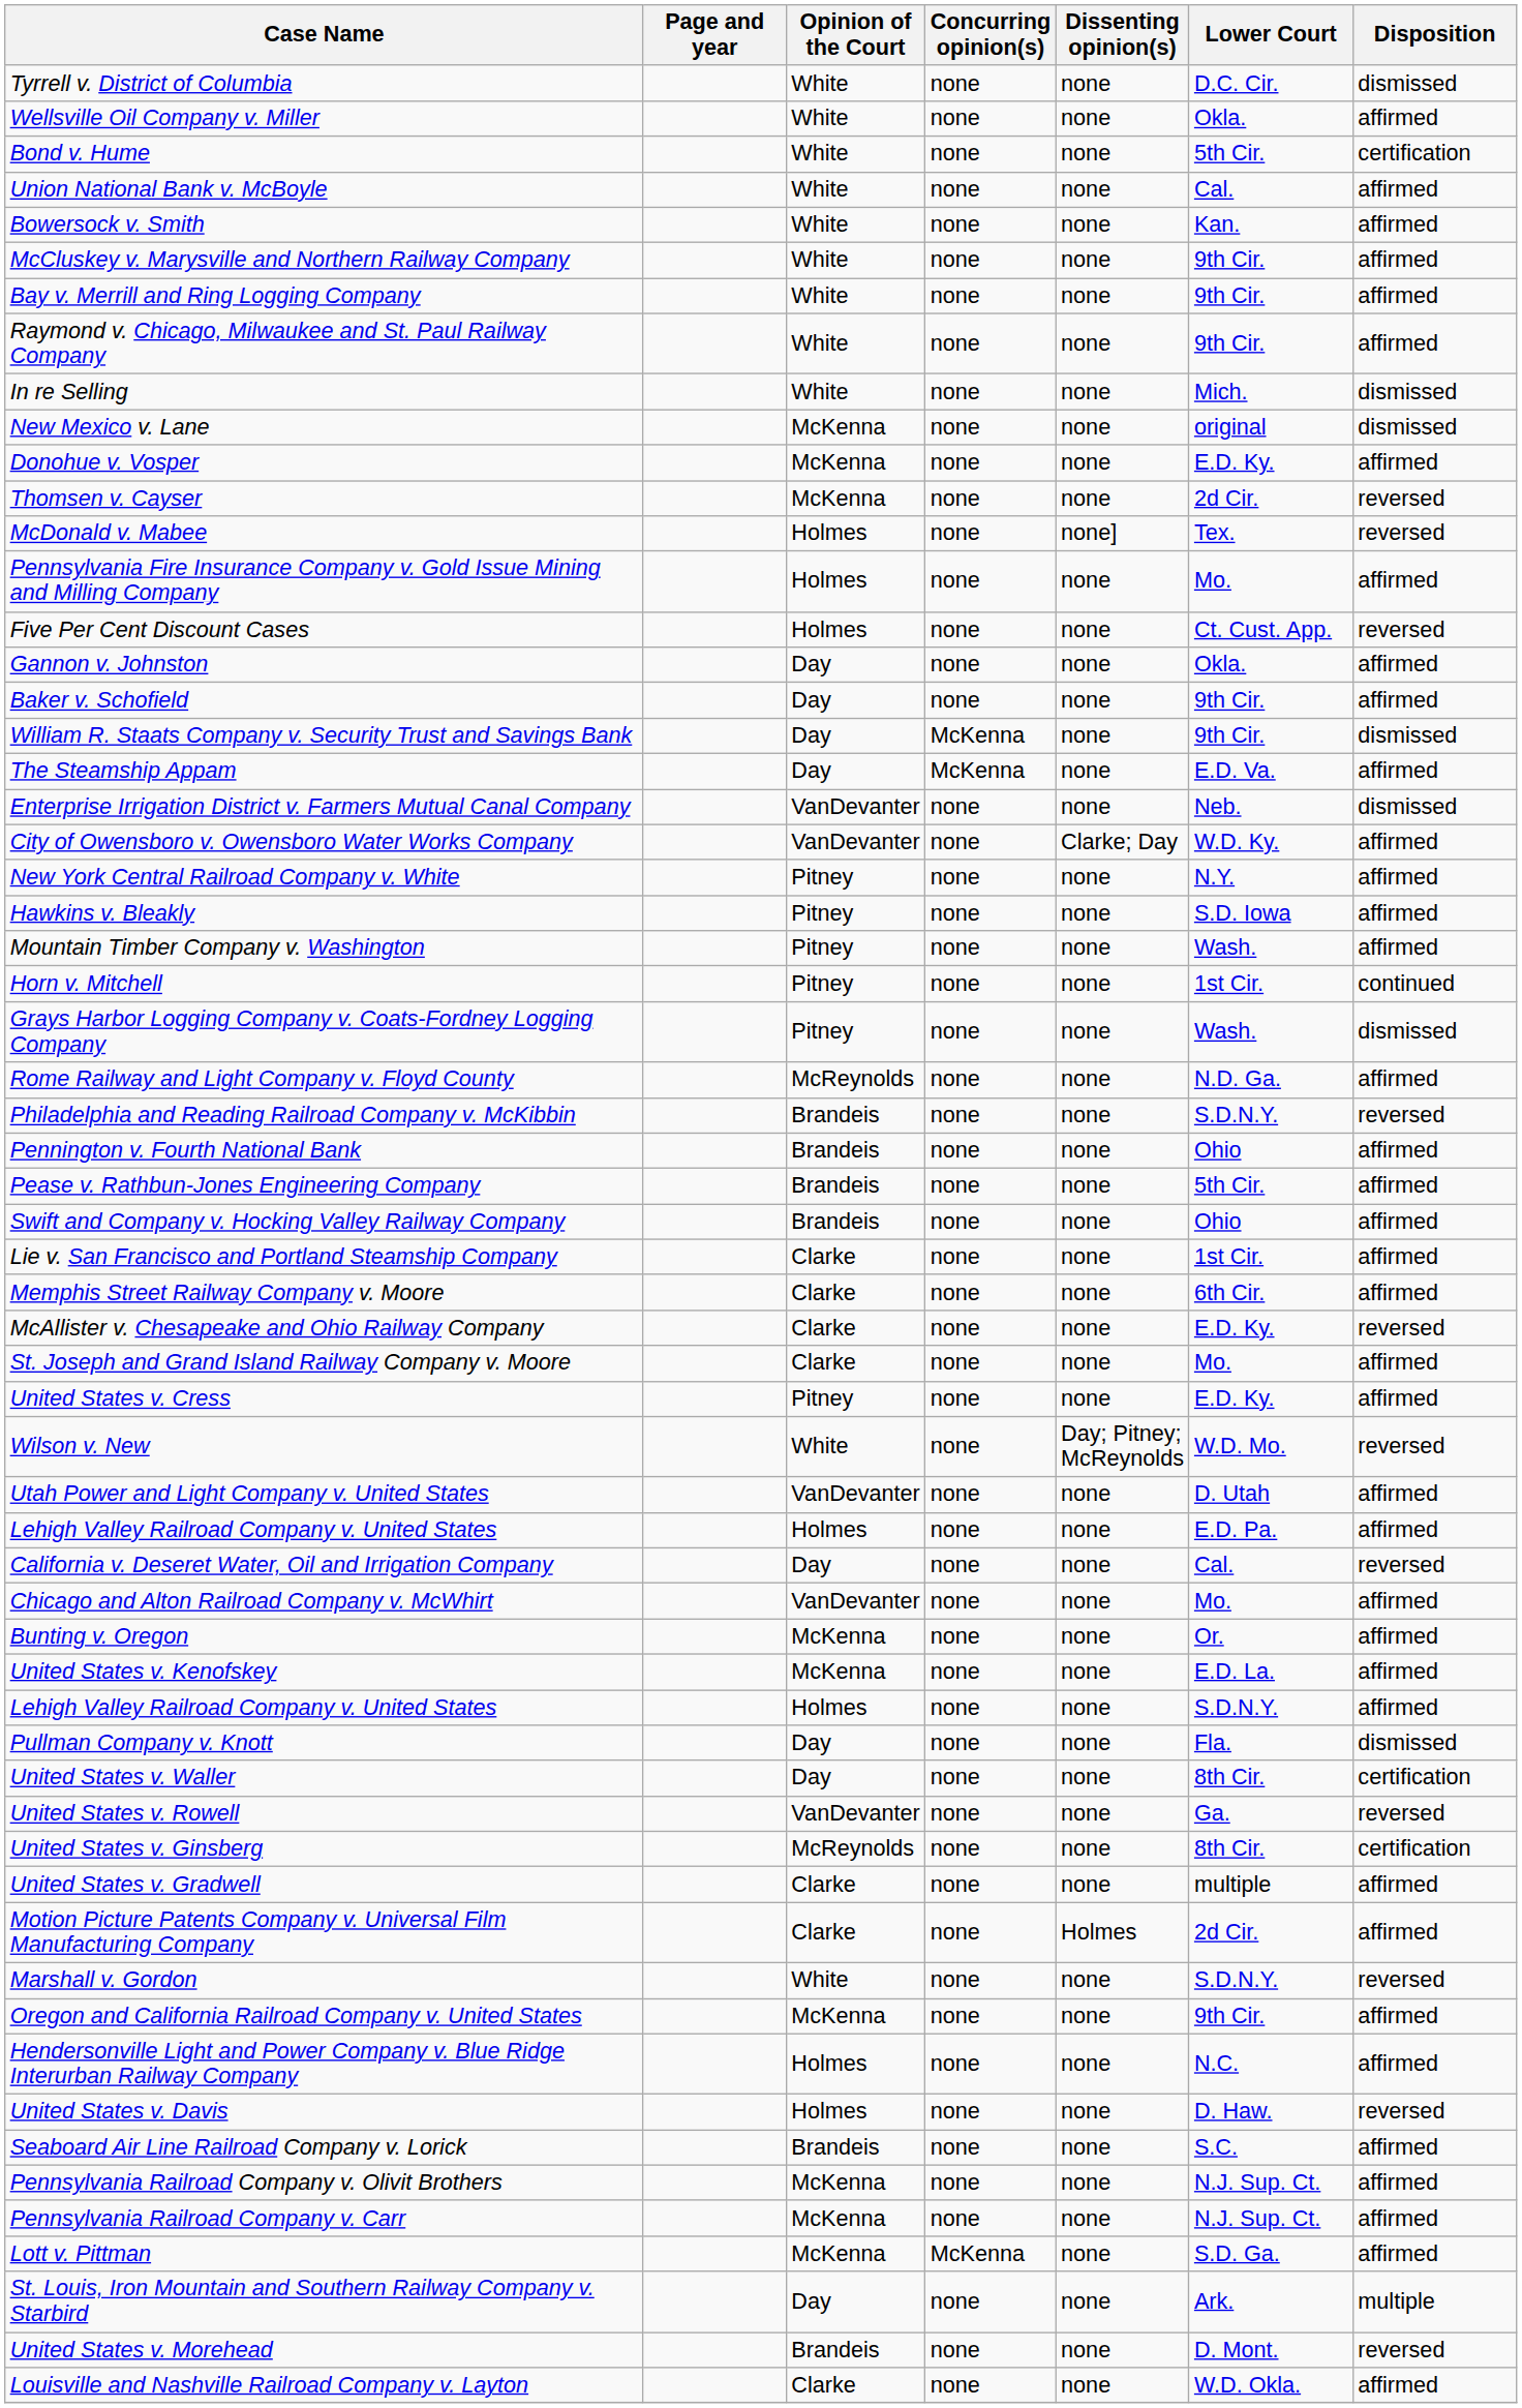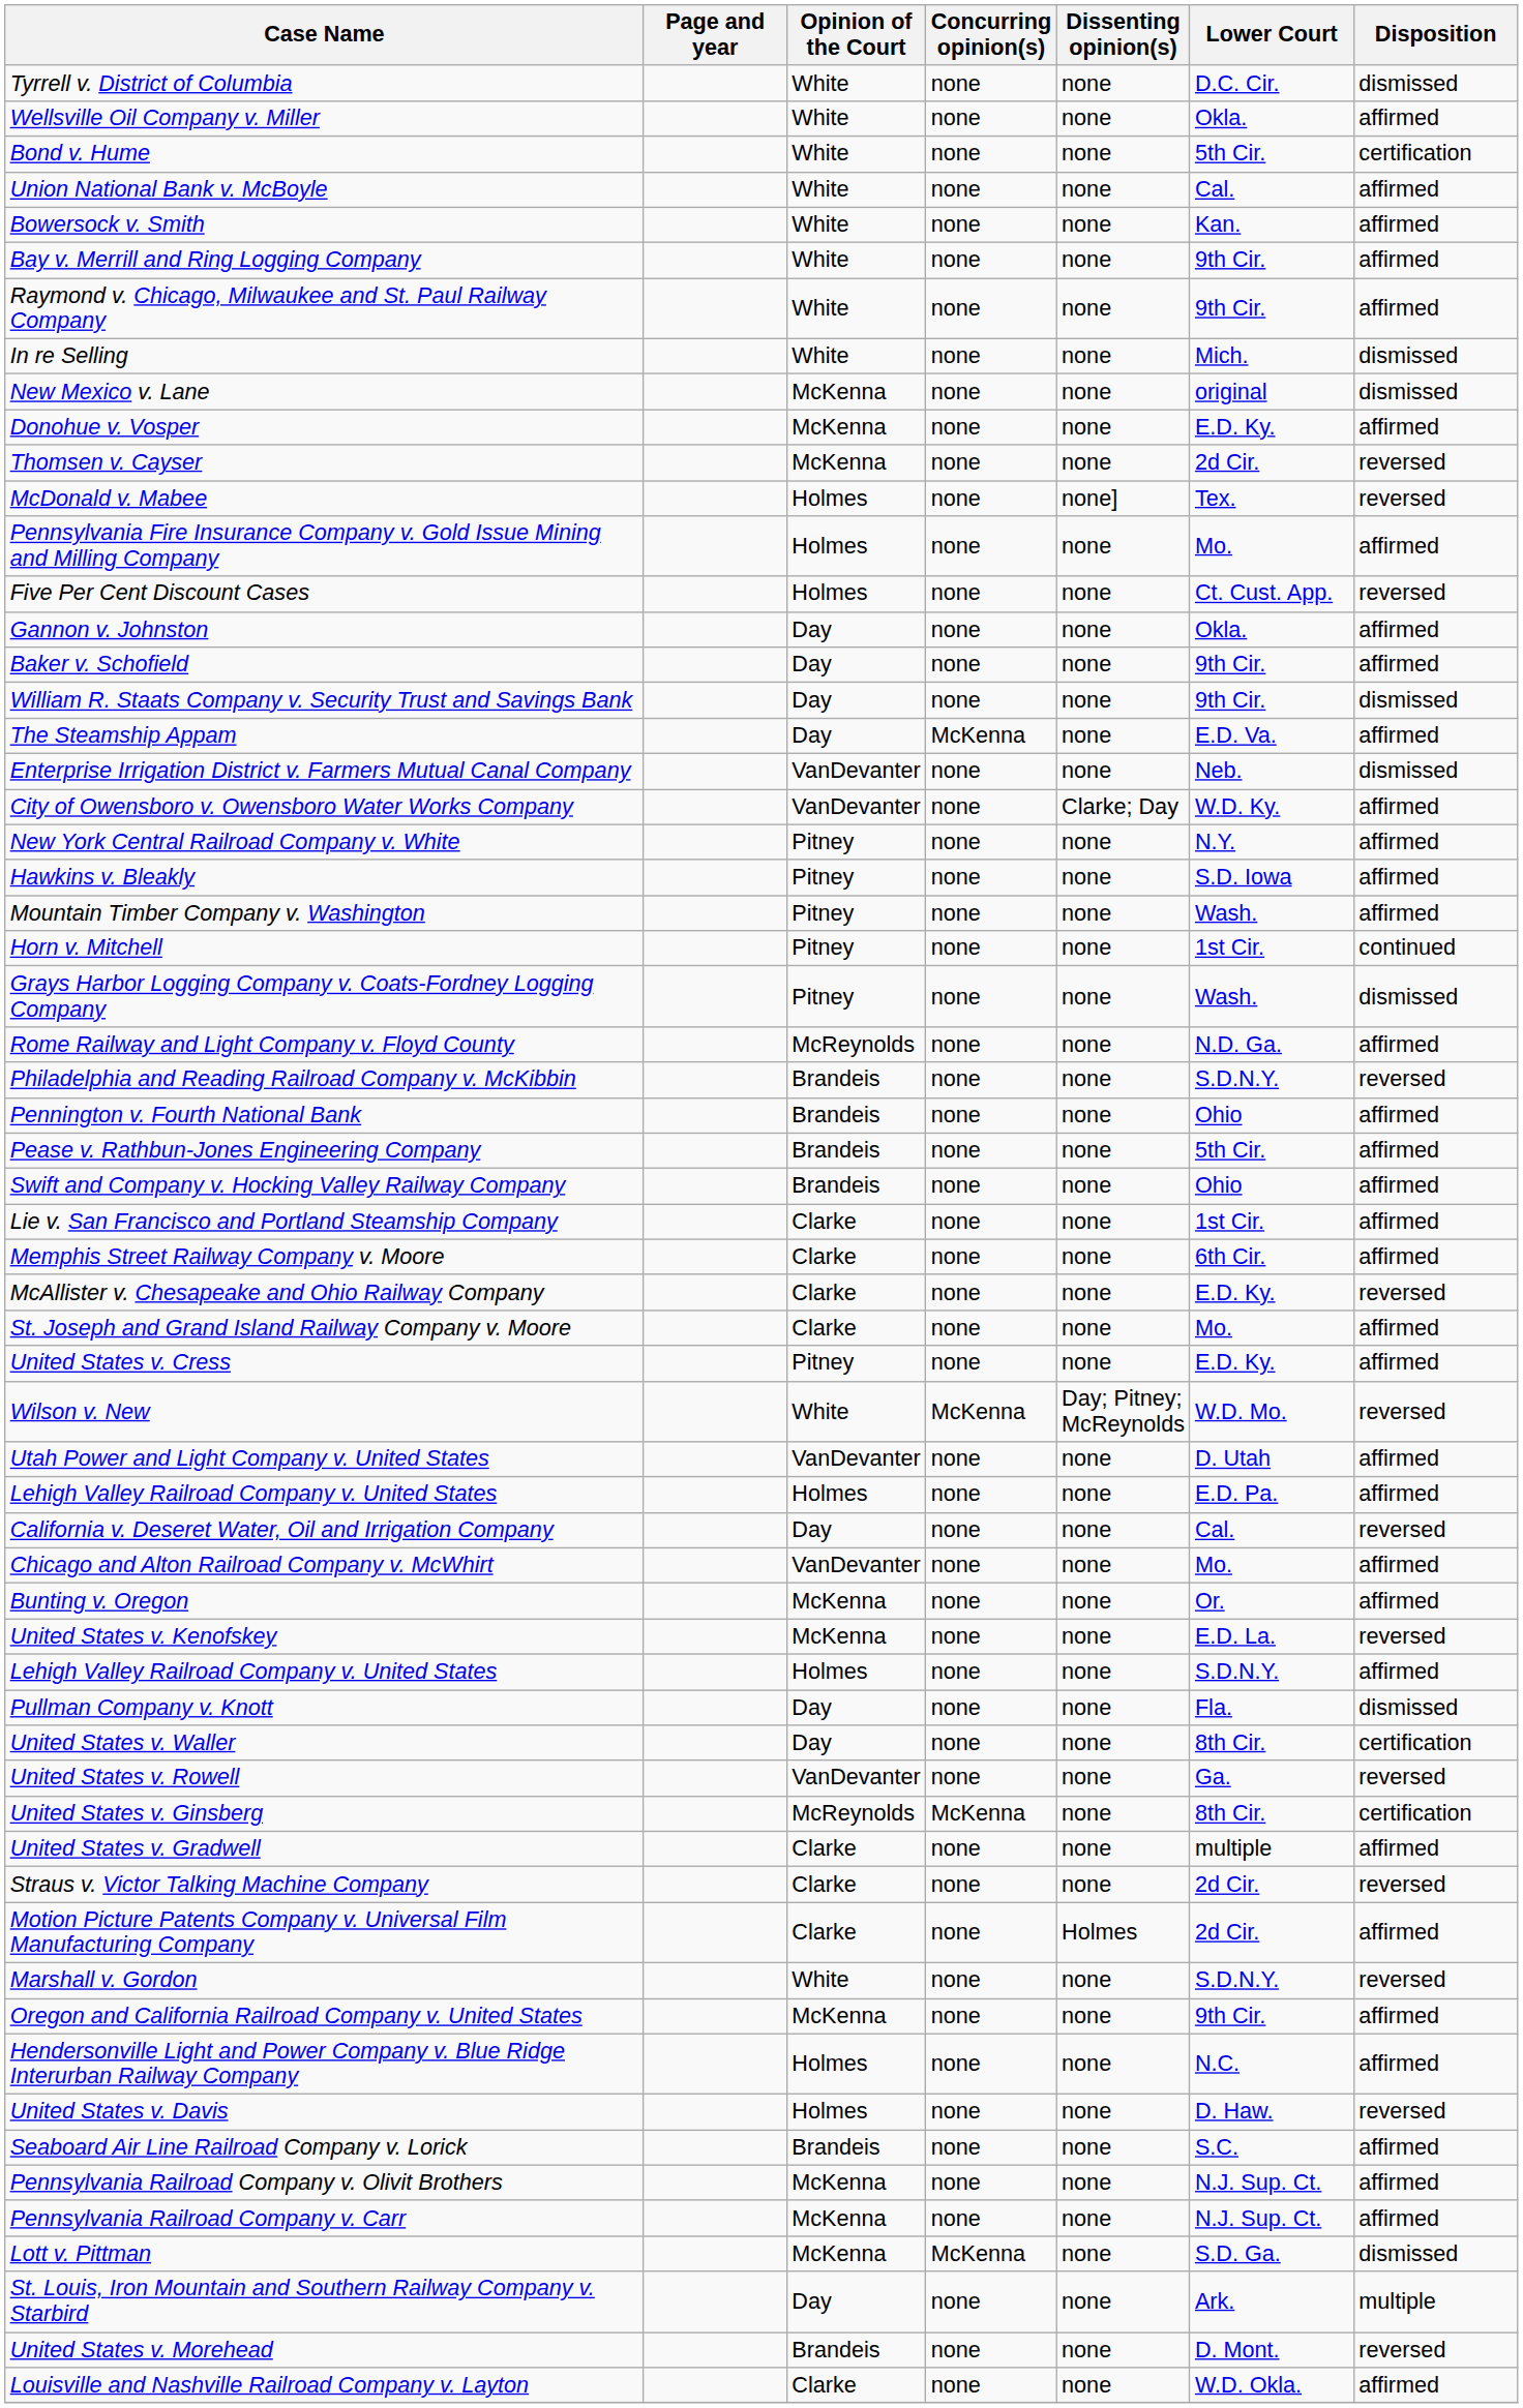- row: McCluskey v. Marysville and Northern Railway Company | White | none | none | 9th Cir. | affirmed
William R. Staats Company v. Security Trust and Savings Bank | Concurring opinion(s): McKenna -> none
Wilson v. New | Concurring opinion(s): none -> McKenna
United States v. Kenofskey | Disposition: affirmed -> reversed
United States v. Ginsberg | Concurring opinion(s): none -> McKenna
+ row: Straus v. Victor Talking Machine Company | Clarke | none | none | 2d Cir. | reversed
Lott v. Pittman | Disposition: affirmed -> dismissed
